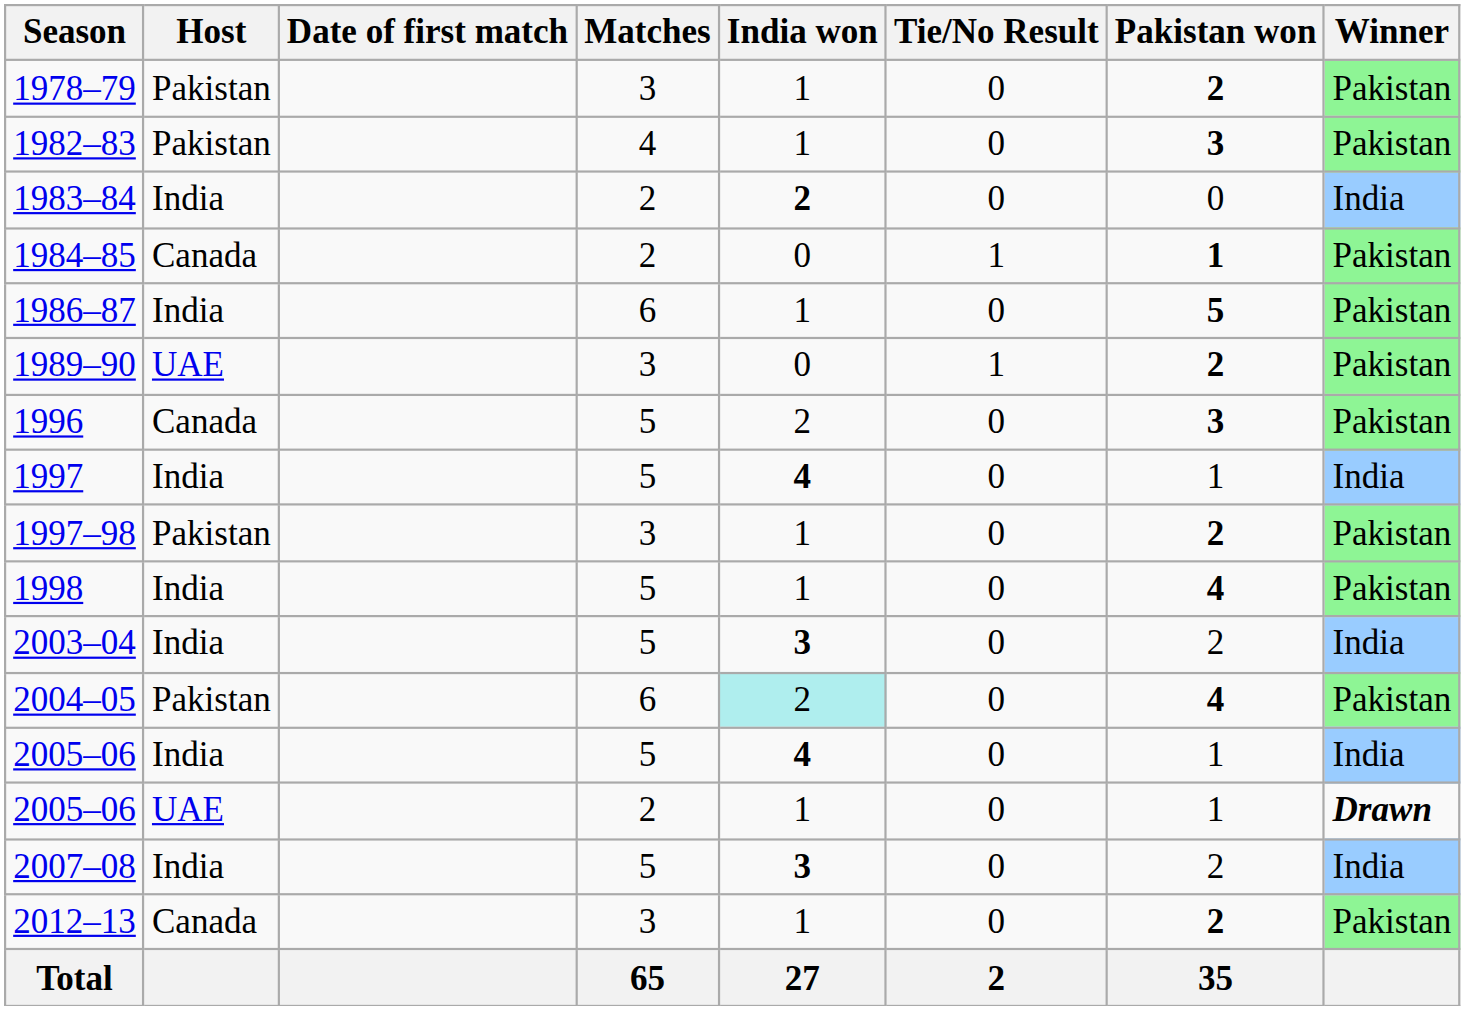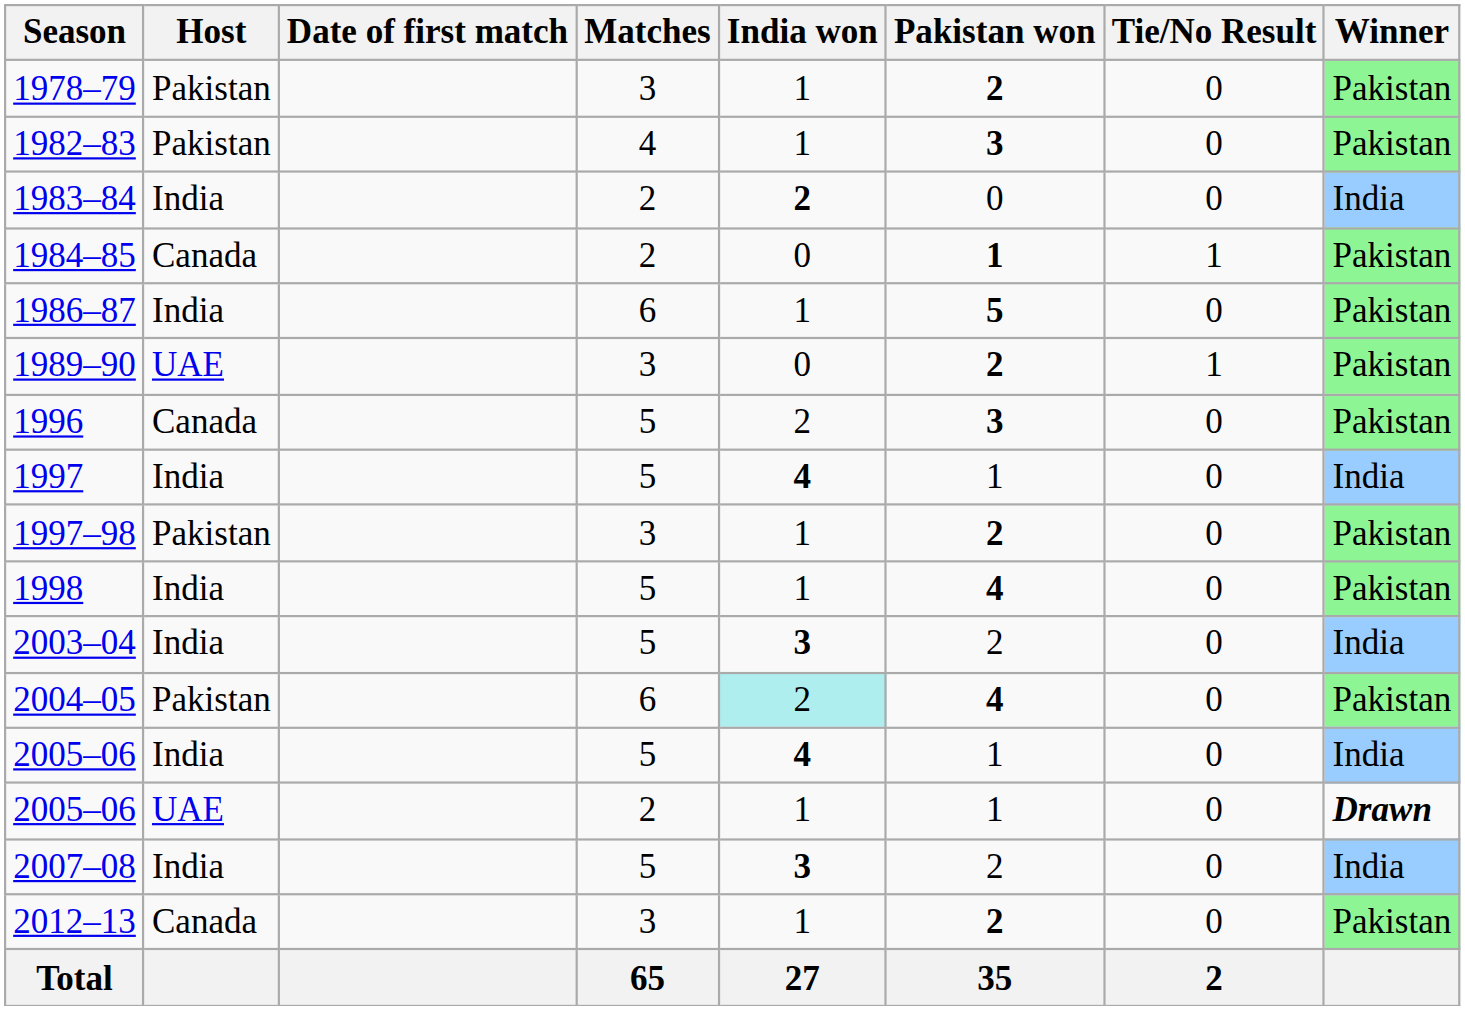columns swapped: Pakistan won <-> Tie/No Result
